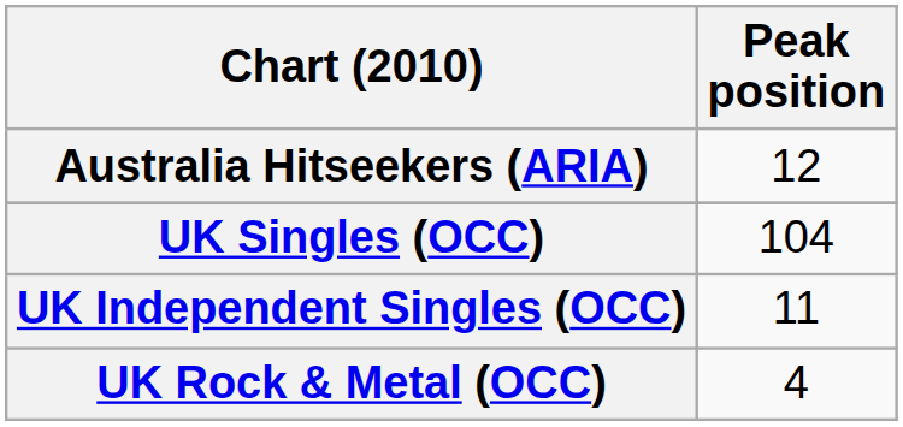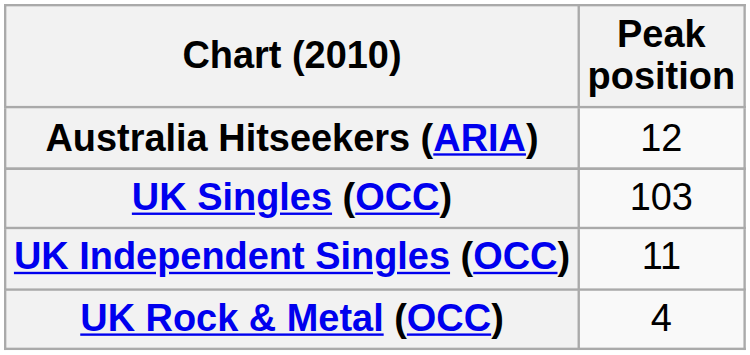UK Singles (OCC) | Peak position: 104 -> 103
